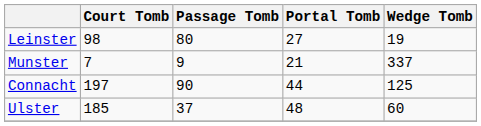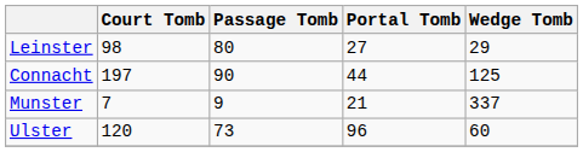Leinster | Wedge Tomb: 19 -> 29
rows swapped: Munster <-> Connacht
Ulster | Court Tomb: 185 -> 120
Ulster | Passage Tomb: 37 -> 73
Ulster | Portal Tomb: 48 -> 96
